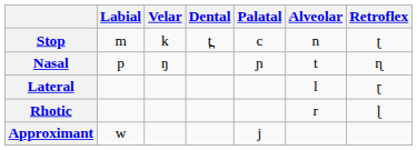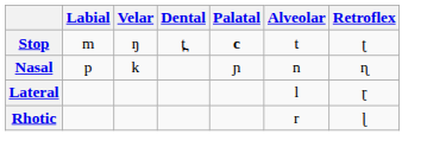Stop | Velar: k -> ŋ
Stop | Palatal: normal -> bold
Stop | Alveolar: n -> t
Nasal | Velar: ŋ -> k
Nasal | Alveolar: t -> n
- row: Approximant | w | j
